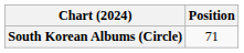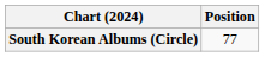South Korean Albums (Circle) | Position: 71 -> 77
